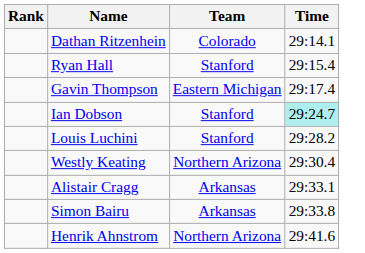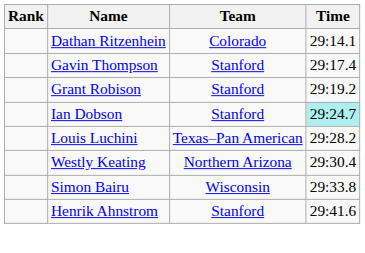- row: Ryan Hall | Stanford | 29:15.4
Gavin Thompson | Team: Eastern Michigan -> Stanford
+ row: Grant Robison | Stanford | 29:19.2
Louis Luchini | Team: Stanford -> Texas–Pan American
- row: Alistair Cragg | Arkansas | 29:33.1
Simon Bairu | Team: Arkansas -> Wisconsin
Henrik Ahnstrom | Team: Northern Arizona -> Stanford
